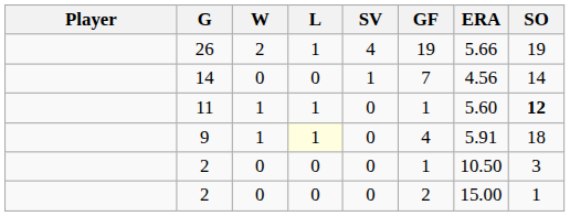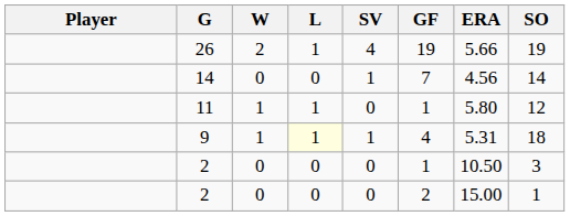11 | ERA: 5.60 -> 5.80
11 | SO: bold -> normal
9 | SV: 0 -> 1
9 | ERA: 5.91 -> 5.31
